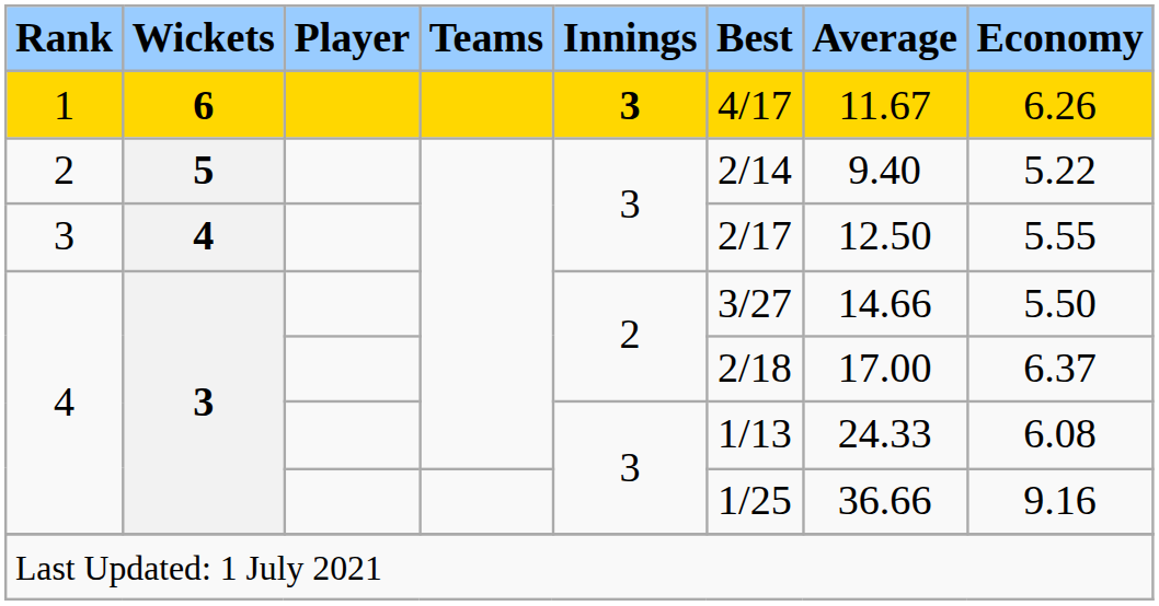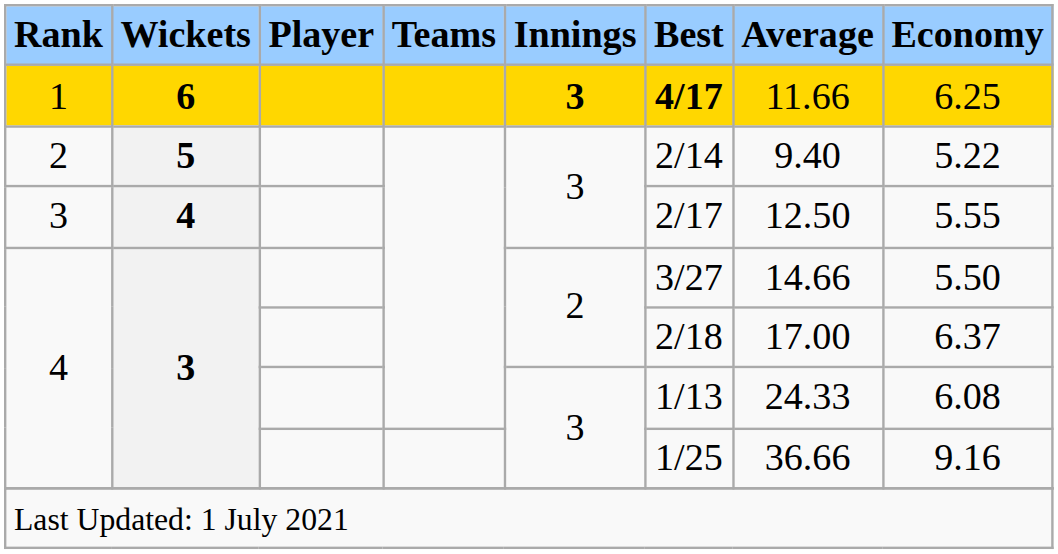1 | Best: normal -> bold
1 | Average: 11.67 -> 11.66
1 | Economy: 6.26 -> 6.25
